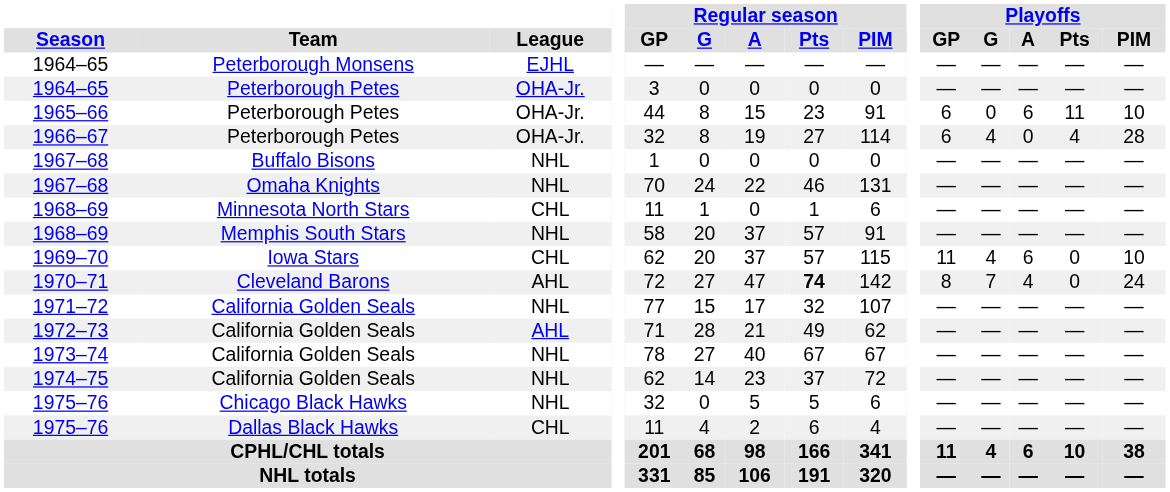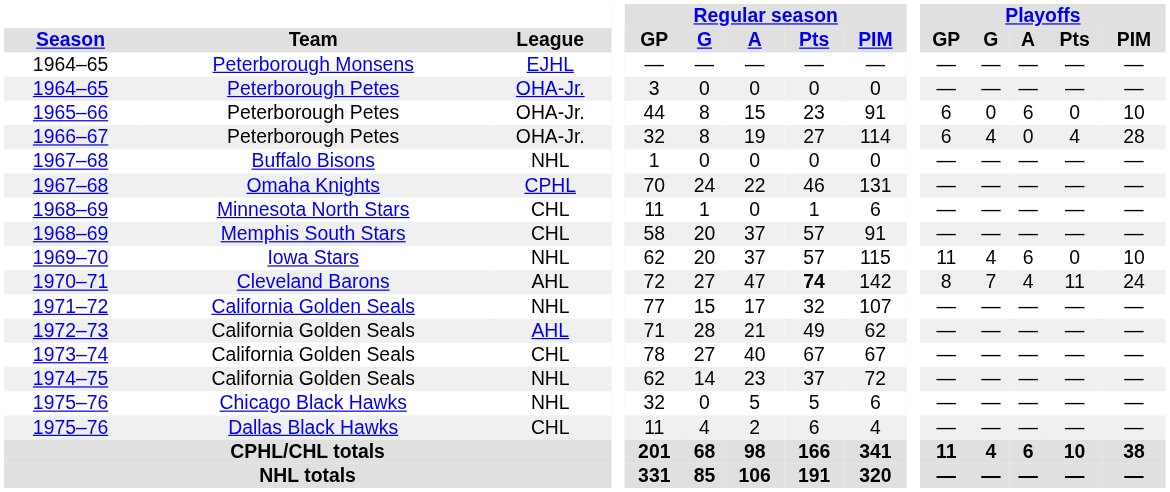1965–66 | Playoffs / Pts: 11 -> 0
1967–68 / Omaha Knights | League: NHL -> CPHL
1968–69 / Memphis South Stars | League: NHL -> CHL
1969–70 | League: CHL -> NHL
1970–71 | Playoffs / Pts: 0 -> 11
1973–74 | League: NHL -> CHL
